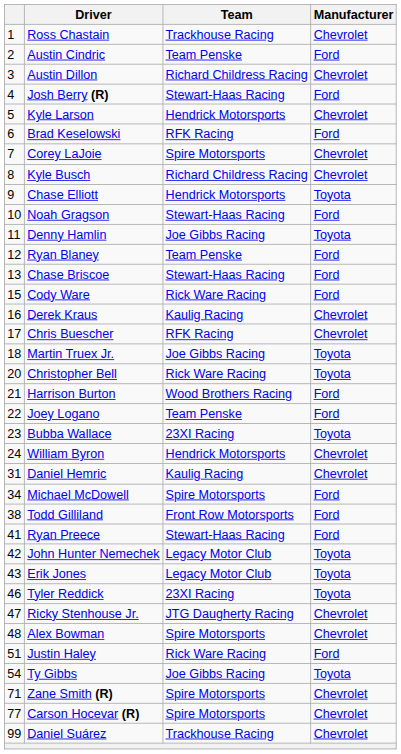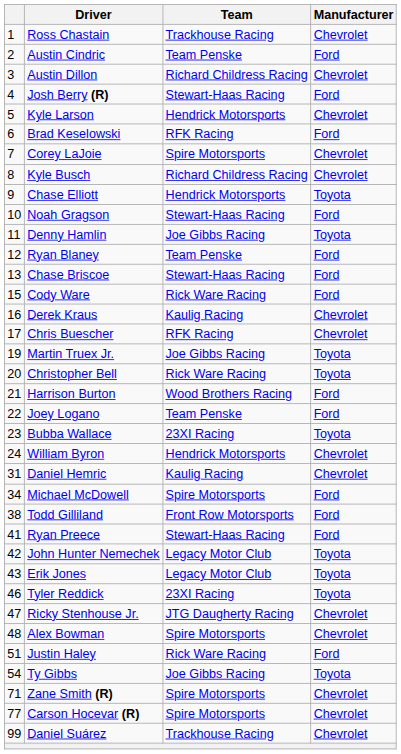Martin Truex Jr. | column 1: 18 -> 19
